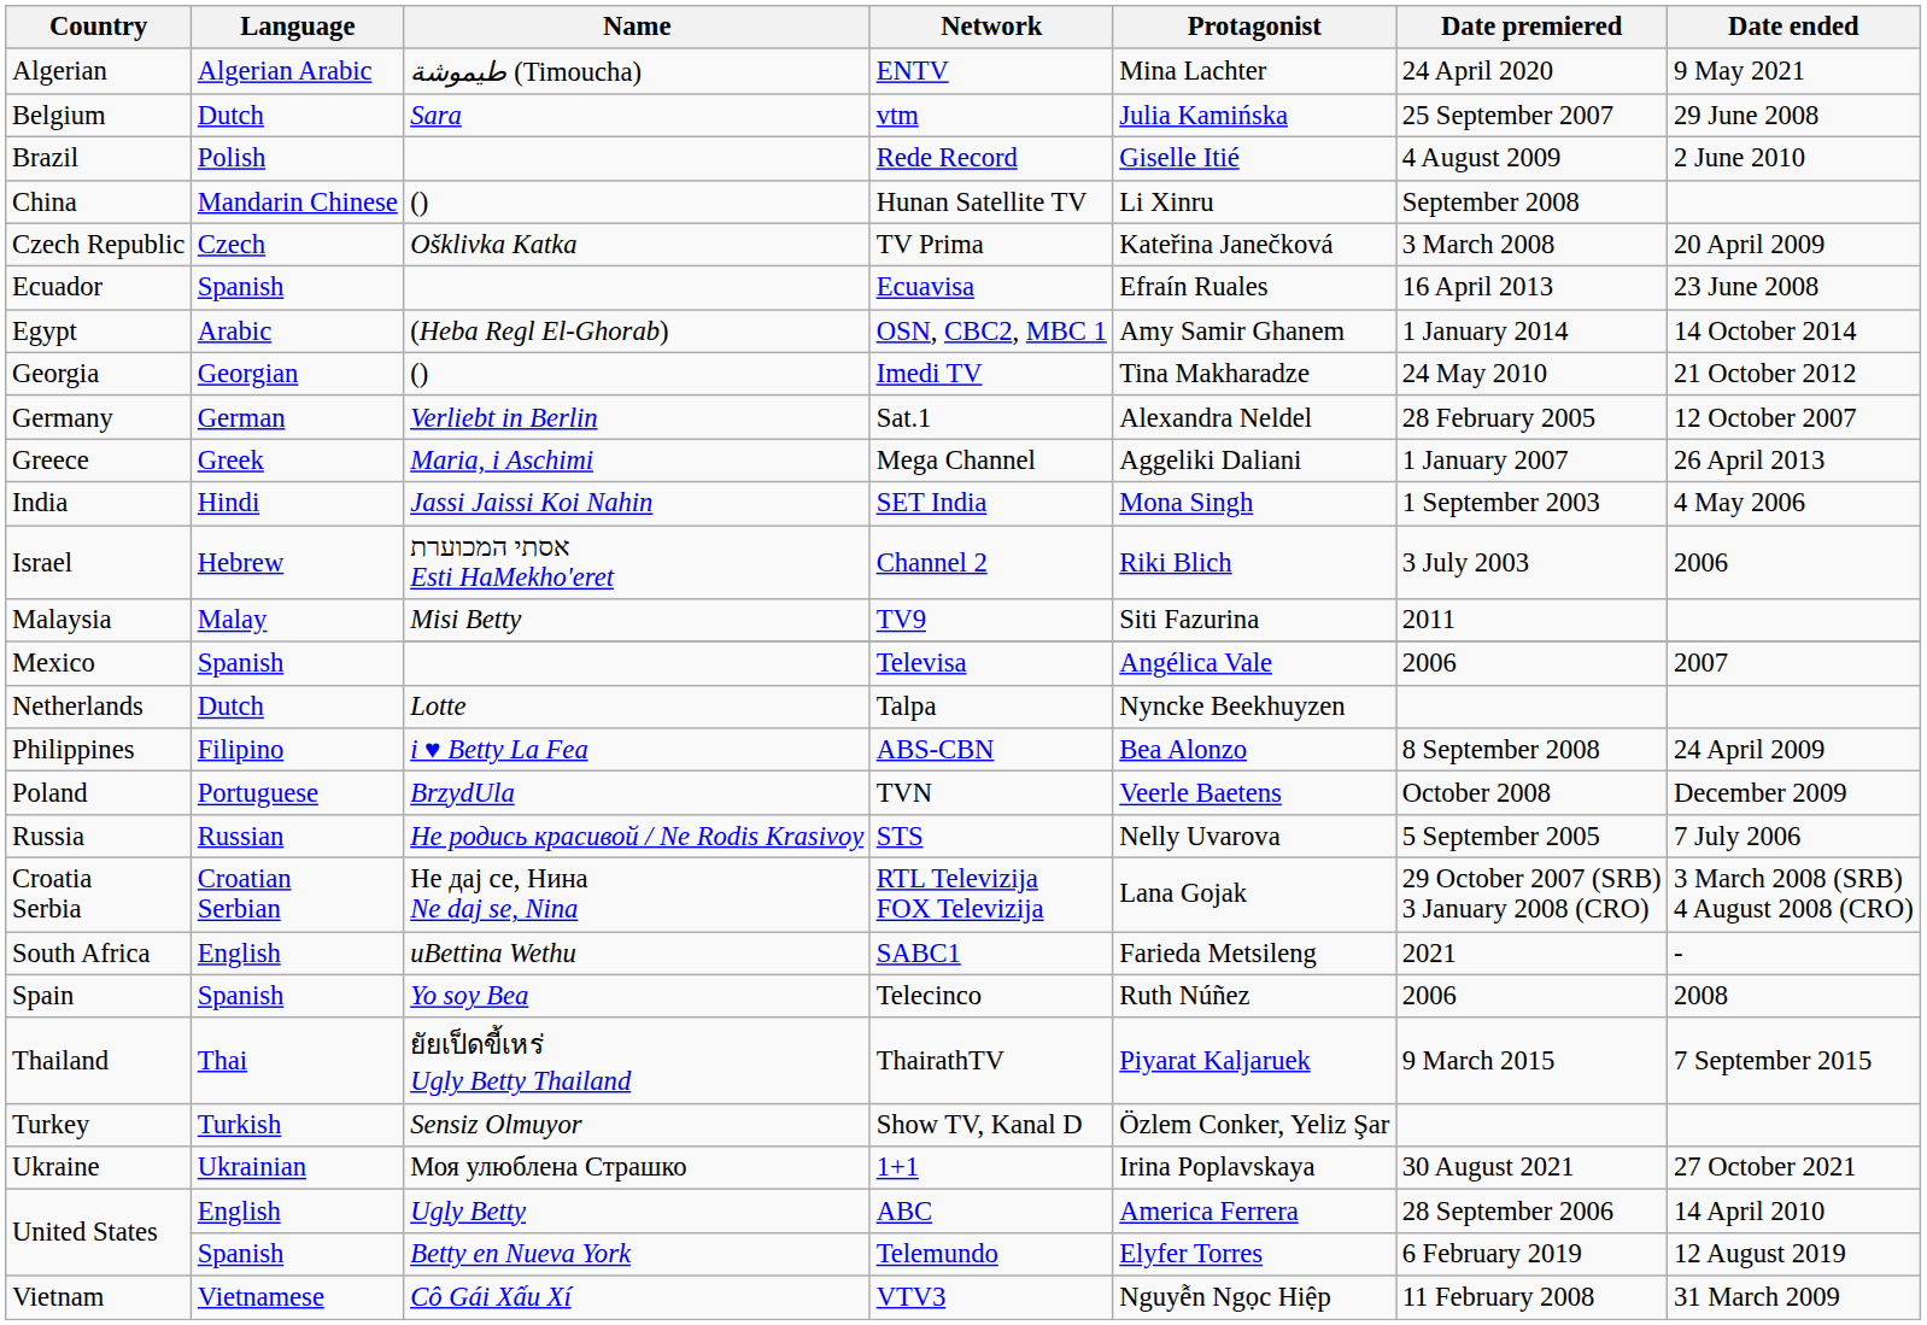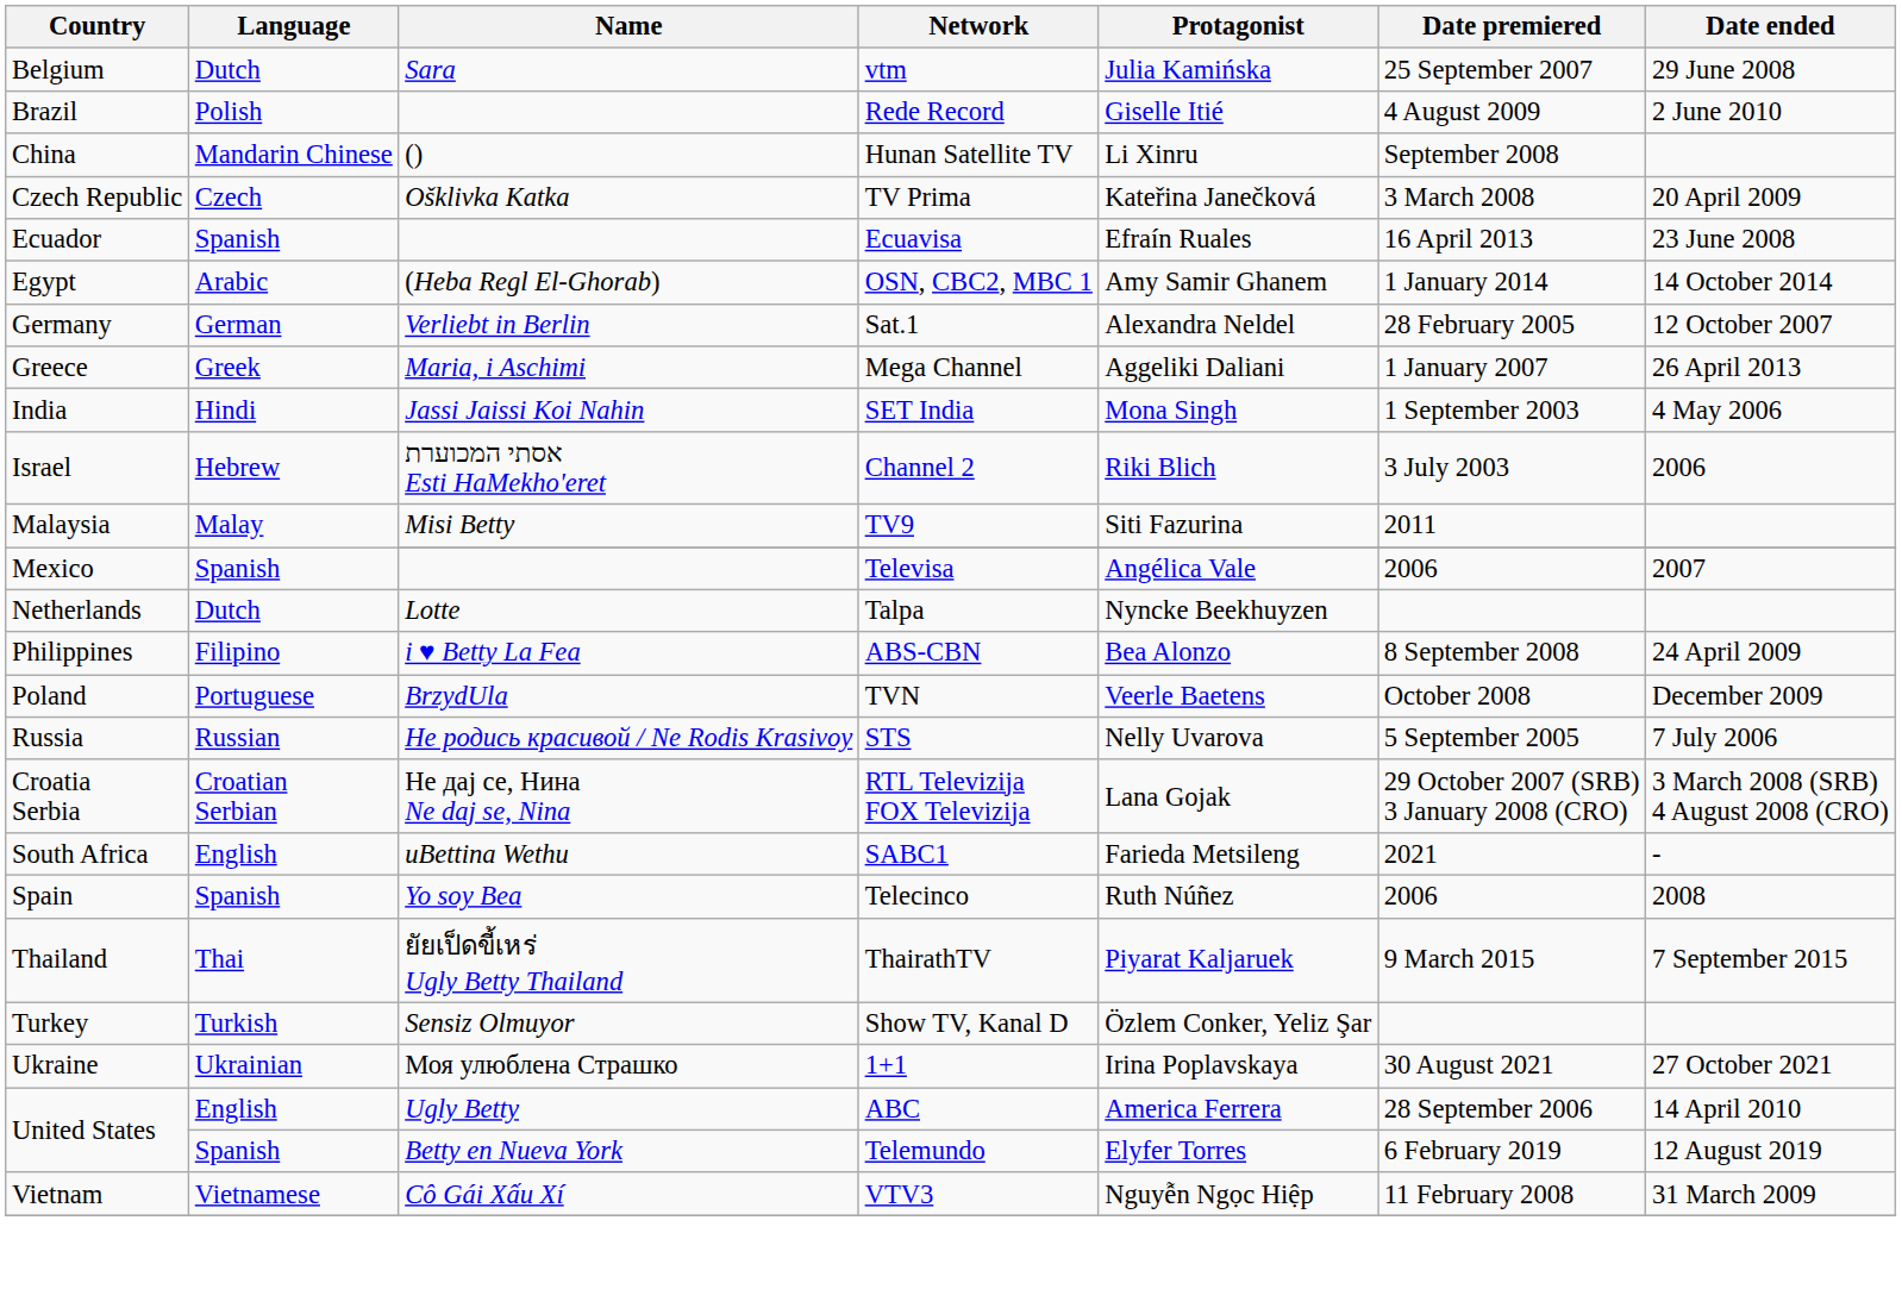- row: Algerian | Algerian Arabic | طيموشة (Timoucha) | ENTV | Mina Lachter | 24 April 2020 | 9 May 2021
- row: Georgia | Georgian | () | Imedi TV | Tina Makharadze | 24 May 2010 | 21 October 2012
